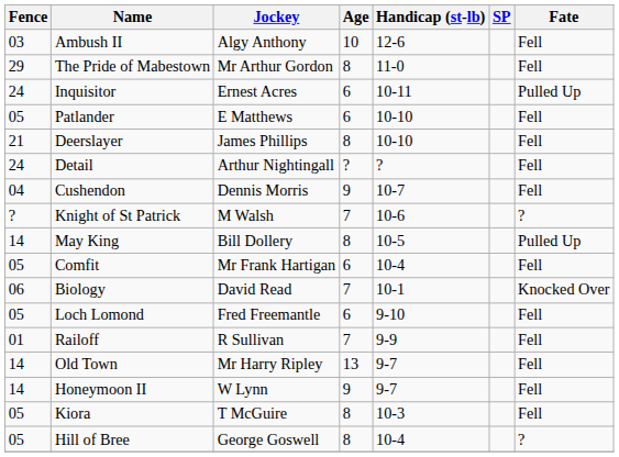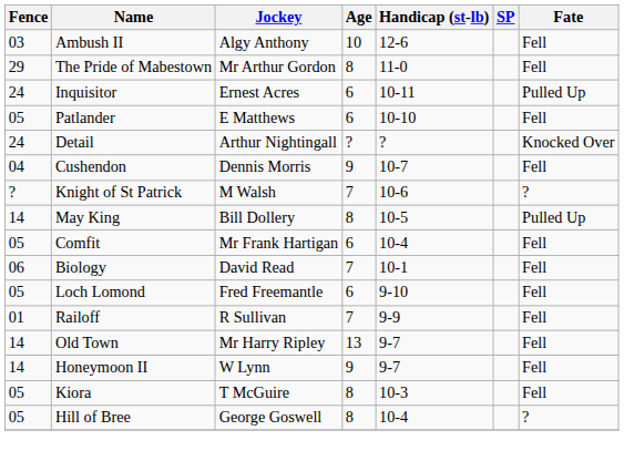- row: 21 | Deerslayer | James Phillips | 8 | 10-10 | Fell
Detail | Fate: Fell -> Knocked Over
Biology | Fate: Knocked Over -> Fell
